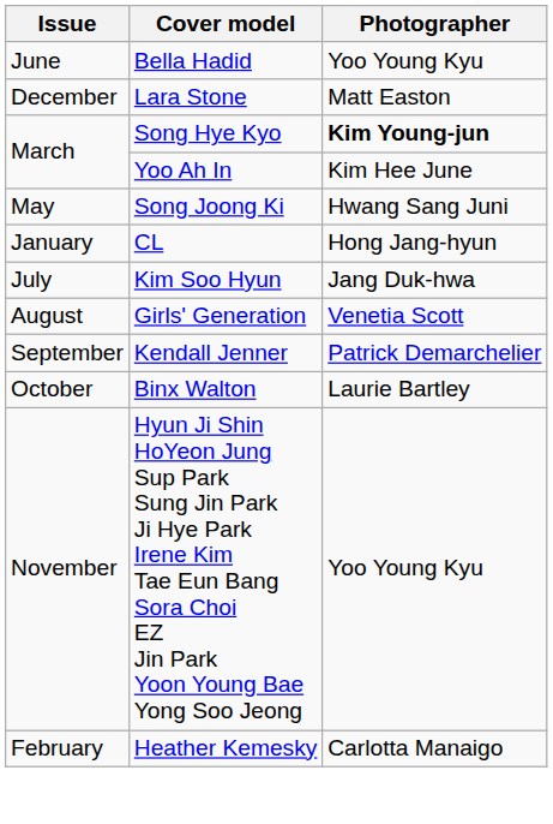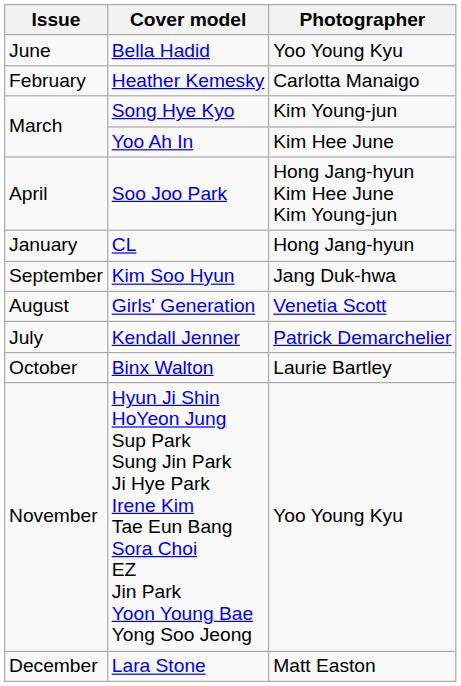rows swapped: Heather Kemesky <-> Lara Stone
Song Hye Kyo | Photographer: bold -> normal
+ row: April | Soo Joo Park | Hong Jang-hyun Kim Hee June Kim Young-jun
- row: May | Song Joong Ki | Hwang Sang Juni
Kim Soo Hyun | Issue: July -> September
Kendall Jenner | Issue: September -> July
